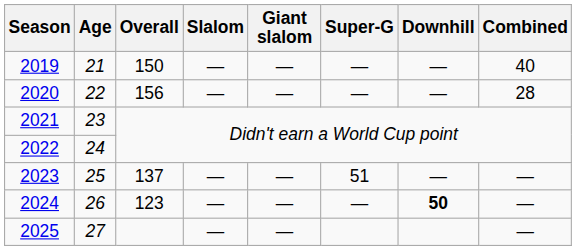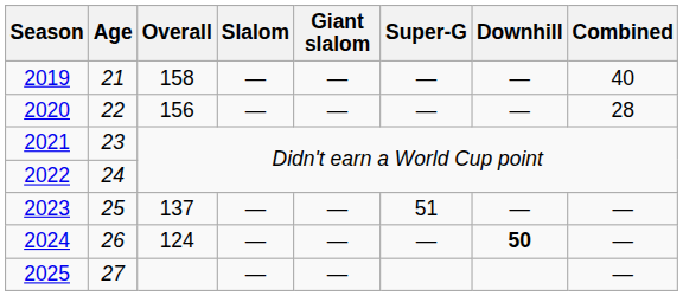2019 | Overall: 150 -> 158
2024 | Overall: 123 -> 124
